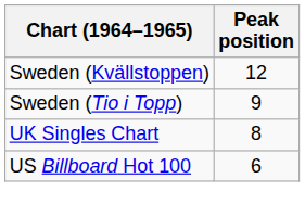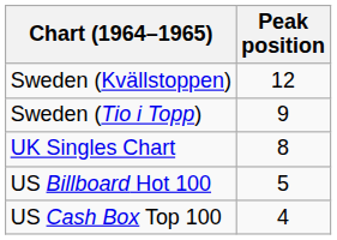US Billboard Hot 100 | Peak position: 6 -> 5
+ row: US Cash Box Top 100 | 4
